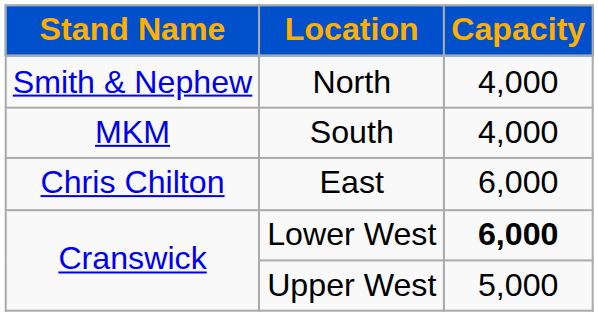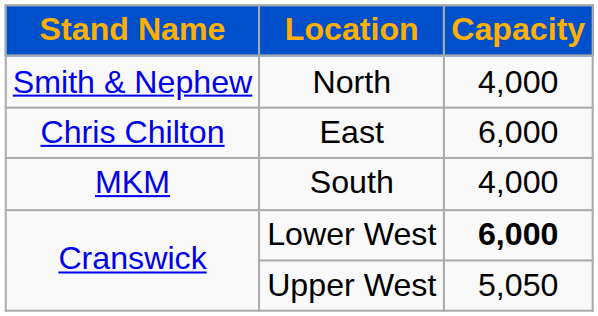rows swapped: East <-> South
Upper West | Capacity: 5,000 -> 5,050
